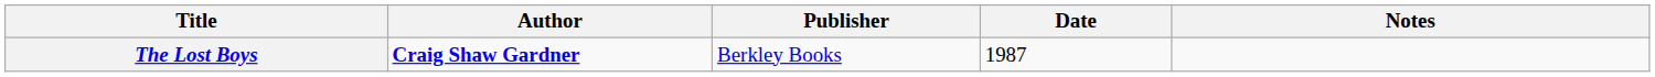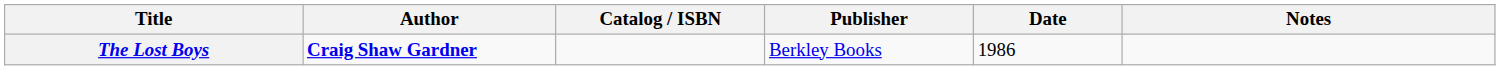+ column: Catalog / ISBN
The Lost Boys | Date: 1987 -> 1986
